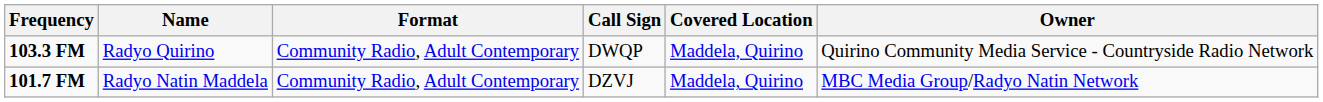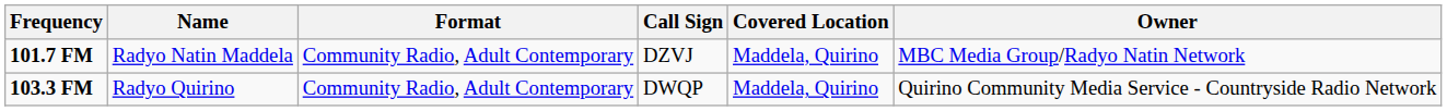rows swapped: 101.7 FM <-> 103.3 FM
